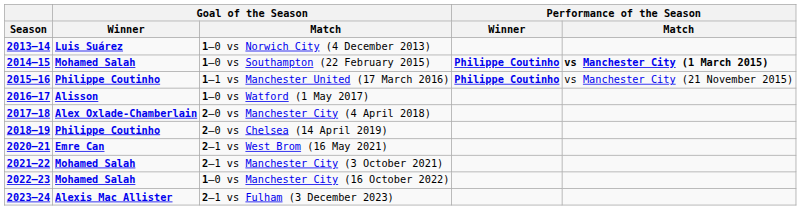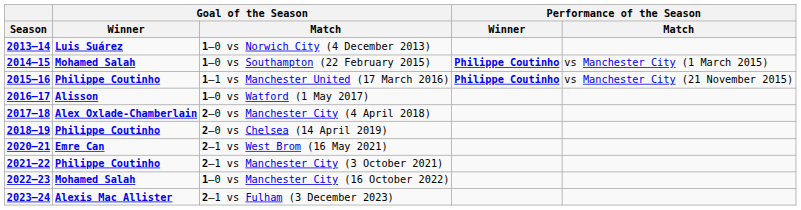1–0 vs Southampton (22 February 2015) | Performance of the Season / Match: bold -> normal
2–1 vs Manchester City (3 October 2021) | Goal of the Season / Winner: Mohamed Salah -> Philippe Coutinho
